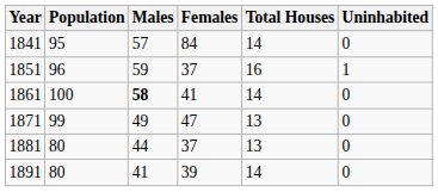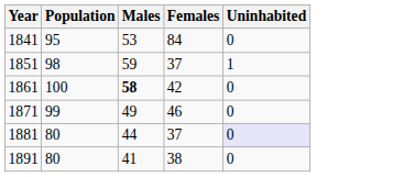- column: Total Houses | 14 | 16 | 14 | 13 | 13 | 14
1841 | Males: 57 -> 53
1851 | Population: 96 -> 98
1861 | Females: 41 -> 42
1871 | Females: 47 -> 46
1881 | Uninhabited: no background -> lavender background
1891 | Females: 39 -> 38
